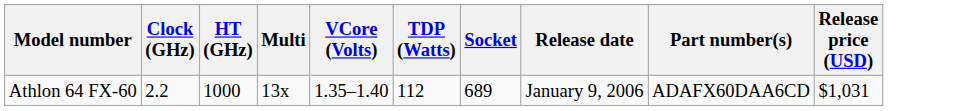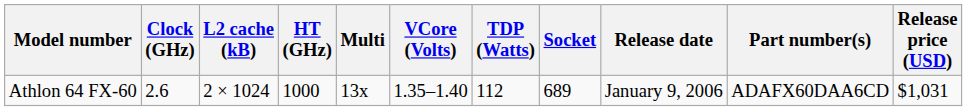+ column: L2 cache (kB) | 2 × 1024
Athlon 64 FX-60 | Clock (GHz): 2.2 -> 2.6
